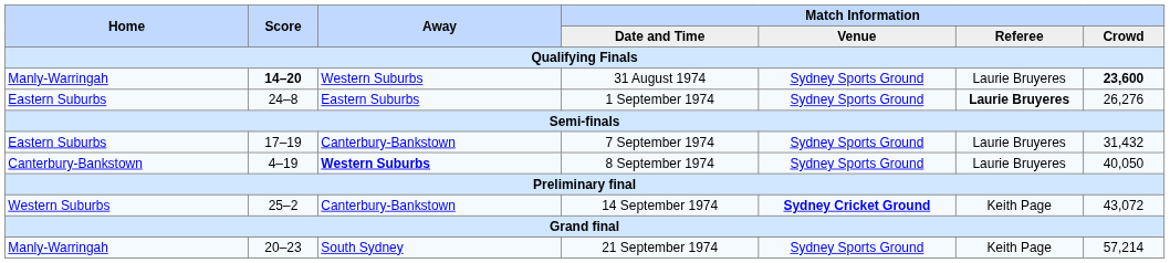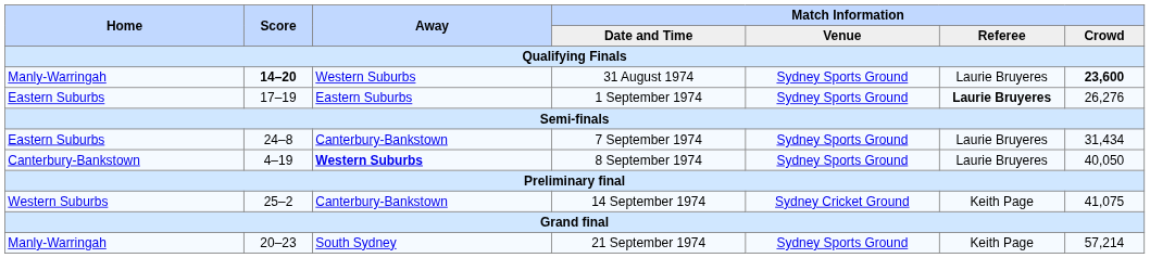1 September 1974 | Score: 24–8 -> 17–19
7 September 1974 | Score: 17–19 -> 24–8
7 September 1974 | Match Information / Crowd: 31,432 -> 31,434
14 September 1974 | Match Information / Venue: bold -> normal
14 September 1974 | Match Information / Crowd: 43,072 -> 41,075
